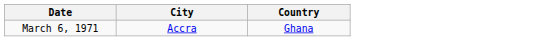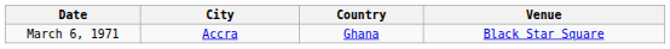+ column: Venue | Black Star Square
